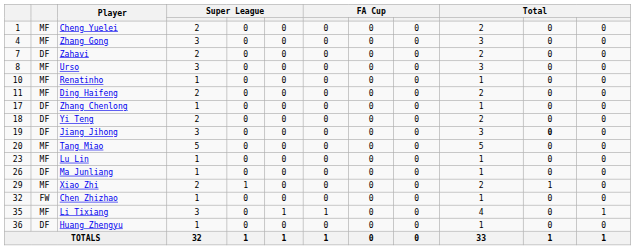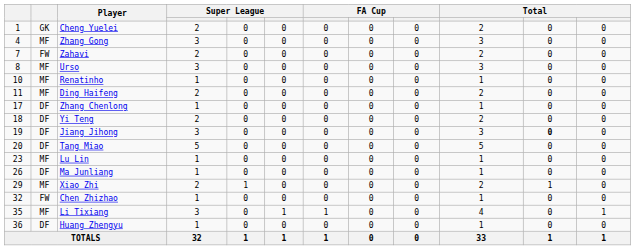Cheng Yuelei | column 2: MF -> GK
Zahavi | column 2: DF -> FW
Tang Miao | column 2: MF -> DF
